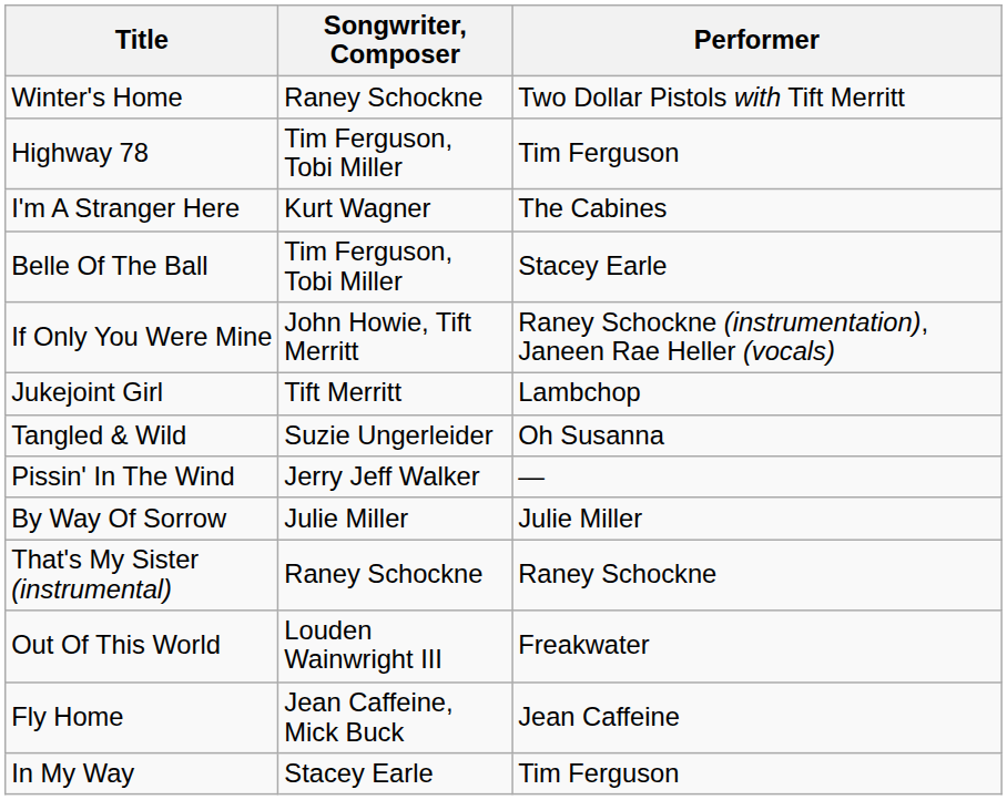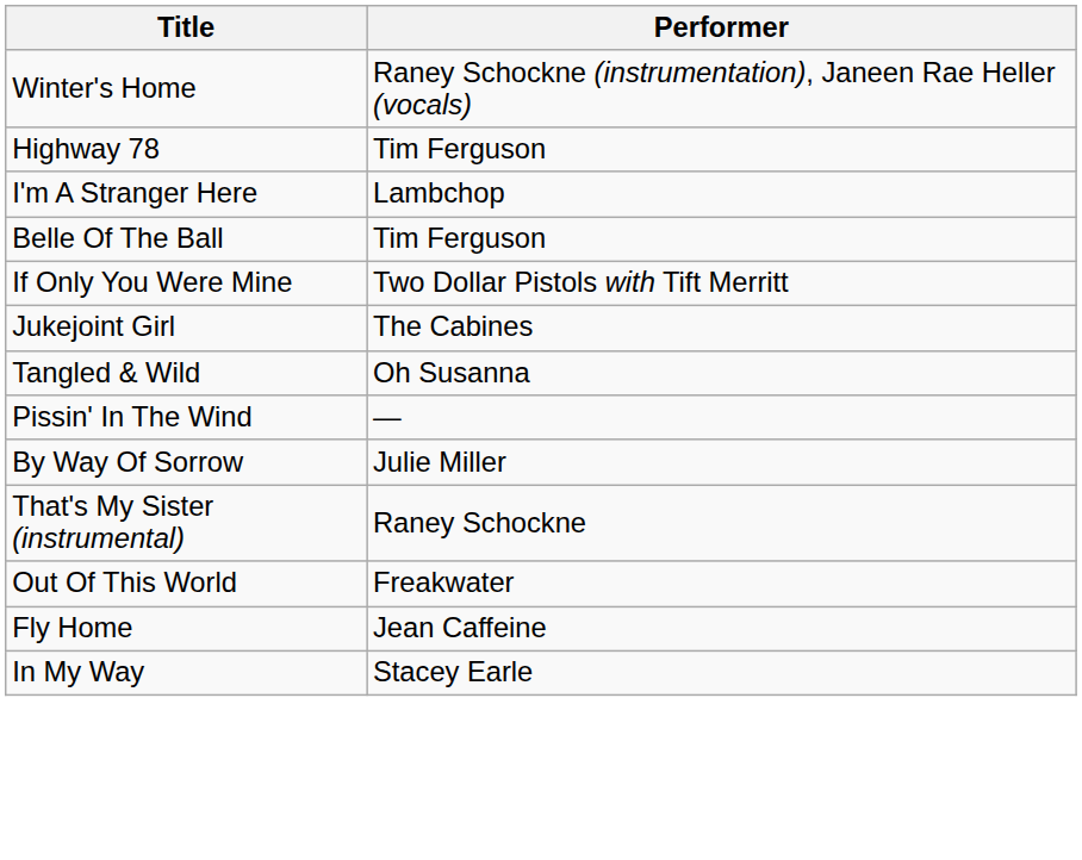- column: Songwriter, Composer | Raney Schockne | Tim Ferguson, Tobi Miller | Kurt Wagner | Tim Ferguson, Tobi Miller | John Howie, Tift Merritt | Tift Merritt | Suzie Ungerleider | Jerry Jeff Walker | Julie Miller | Raney Schockne | Louden Wainwright III | Jean Caffeine, Mick Buck | Stacey Earle
Winter's Home | Performer: Two Dollar Pistols with Tift Merritt -> Raney Schockne (instrumentation), Janeen Rae Heller (vocals)
I'm A Stranger Here | Performer: The Cabines -> Lambchop
Belle Of The Ball | Performer: Stacey Earle -> Tim Ferguson
If Only You Were Mine | Performer: Raney Schockne (instrumentation), Janeen Rae Heller (vocals) -> Two Dollar Pistols with Tift Merritt
Jukejoint Girl | Performer: Lambchop -> The Cabines
In My Way | Performer: Tim Ferguson -> Stacey Earle
